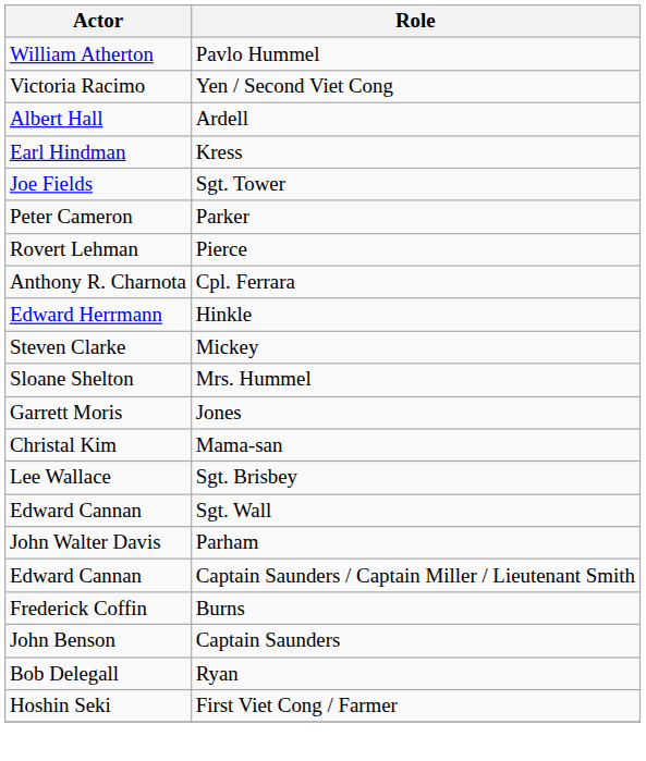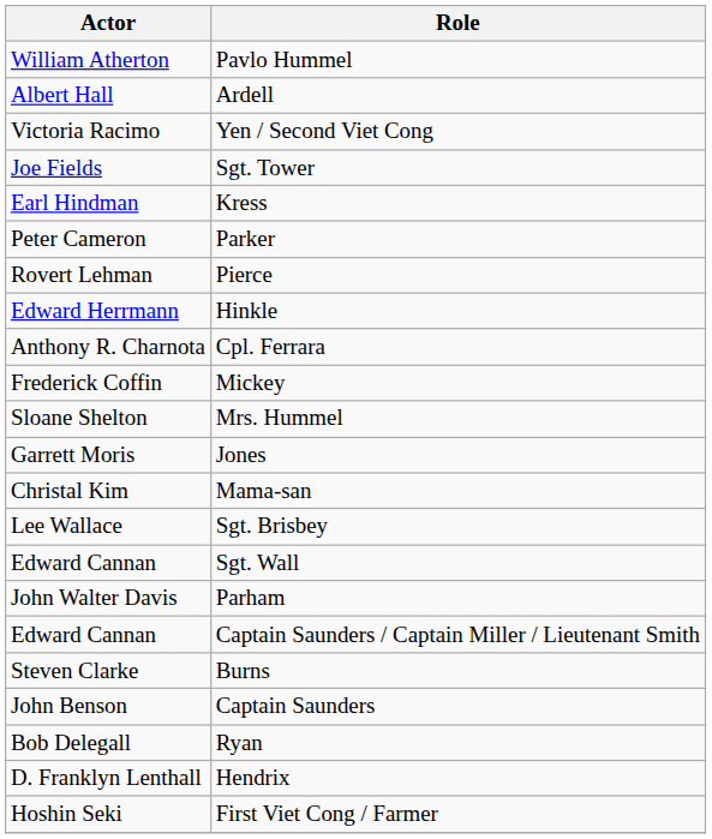rows swapped: Yen / Second Viet Cong <-> Ardell
rows swapped: Sgt. Tower <-> Kress
rows swapped: Cpl. Ferrara <-> Hinkle
Mickey | Actor: Steven Clarke -> Frederick Coffin
Burns | Actor: Frederick Coffin -> Steven Clarke
+ row: D. Franklyn Lenthall | Hendrix
